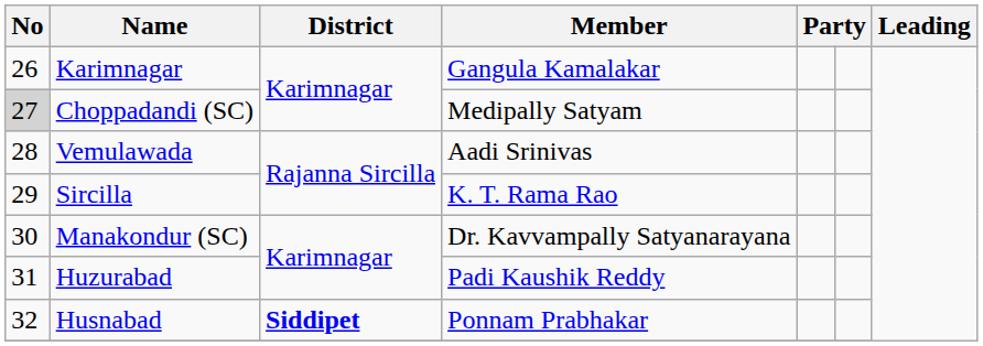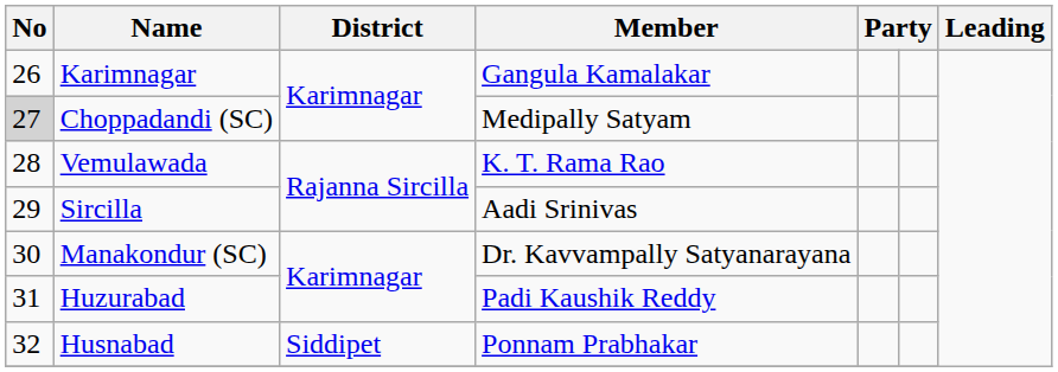Vemulawada | Member: Aadi Srinivas -> K. T. Rama Rao
Sircilla | Member: K. T. Rama Rao -> Aadi Srinivas
Husnabad | District: bold -> normal
